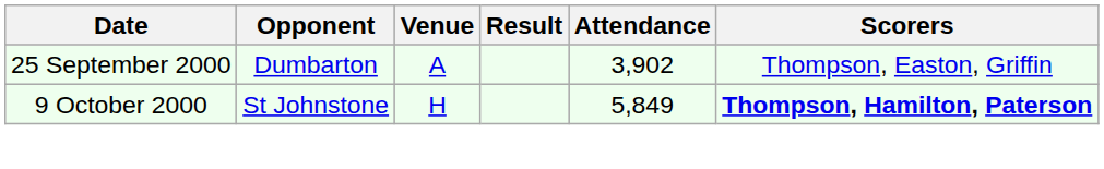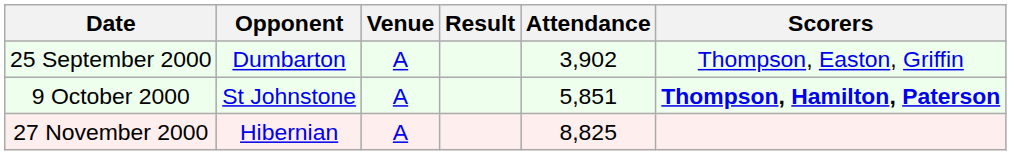9 October 2000 | Venue: H -> A
9 October 2000 | Attendance: 5,849 -> 5,851
+ row: 27 November 2000 | Hibernian | A | 8,825
